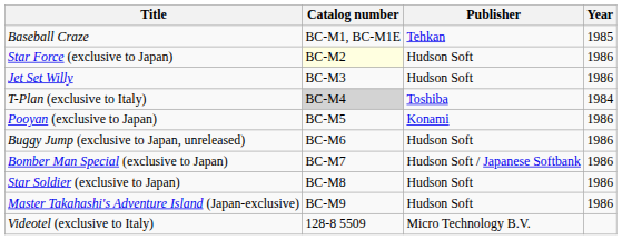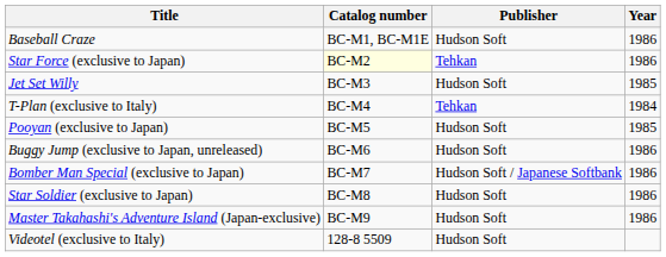Baseball Craze | Publisher: Tehkan -> Hudson Soft
Baseball Craze | Year: 1985 -> 1986
Star Force (exclusive to Japan) | Publisher: Hudson Soft -> Tehkan
Jet Set Willy | Year: 1986 -> 1985
T-Plan (exclusive to Italy) | Catalog number: lightgrey background -> no background
T-Plan (exclusive to Italy) | Publisher: Toshiba -> Tehkan
Pooyan (exclusive to Japan) | Publisher: Konami -> Hudson Soft
Pooyan (exclusive to Japan) | Year: 1986 -> 1985
Videotel (exclusive to Italy) | Publisher: Micro Technology B.V. -> Hudson Soft
